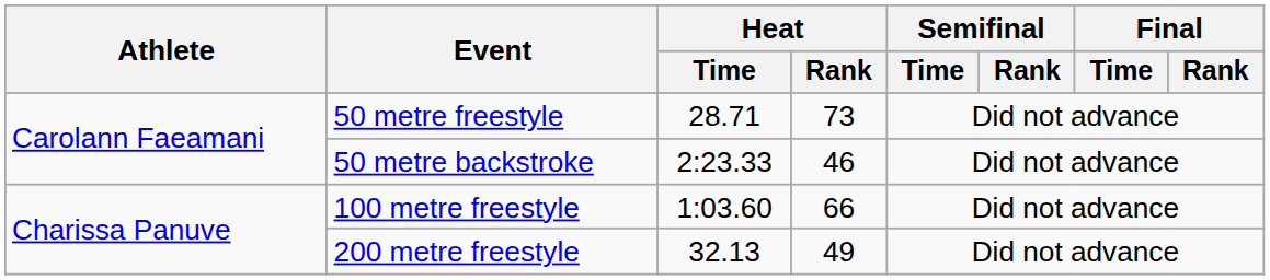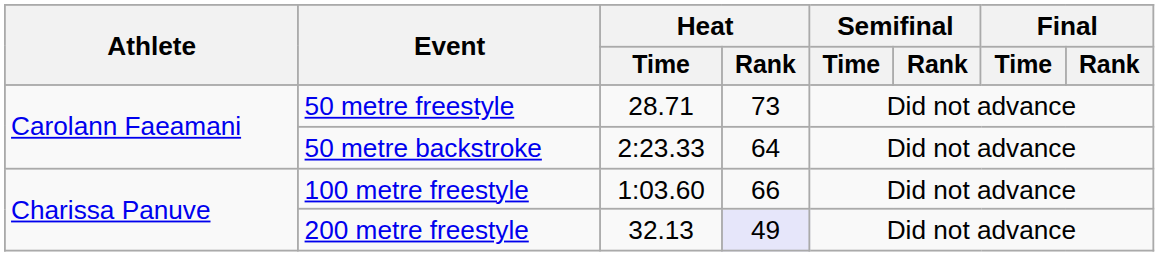50 metre backstroke | Heat / Rank: 46 -> 64
200 metre freestyle | Heat / Rank: no background -> lavender background
